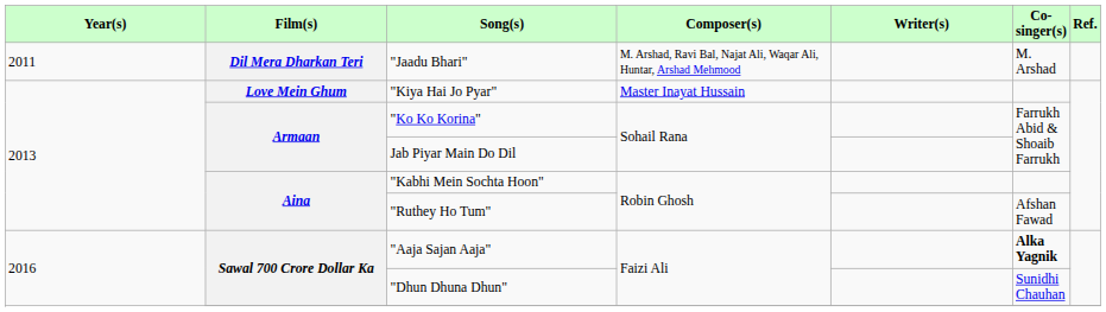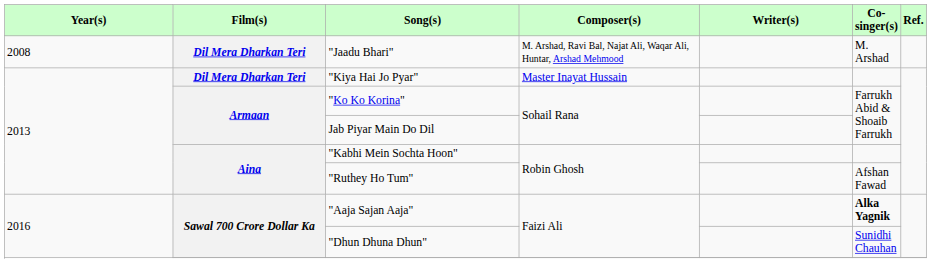"Jaadu Bhari" | Year(s): 2011 -> 2008
"Kiya Hai Jo Pyar" | Film(s): Love Mein Ghum -> Dil Mera Dharkan Teri
